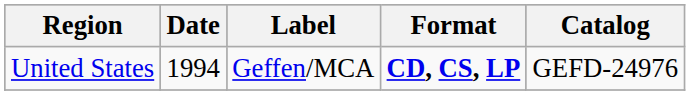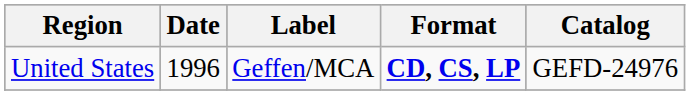United States | Date: 1994 -> 1996
